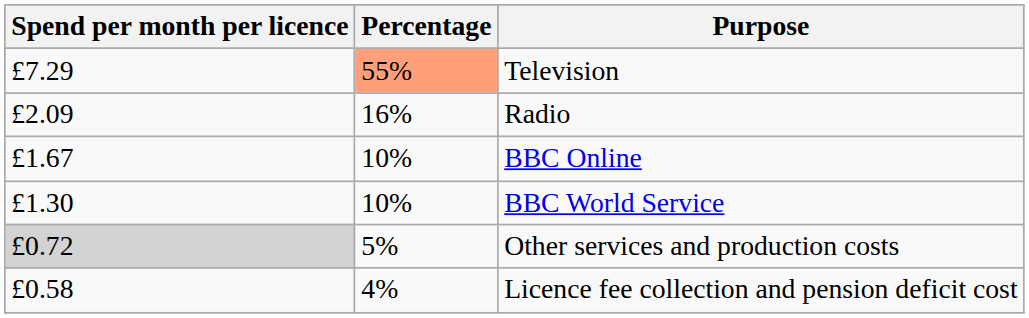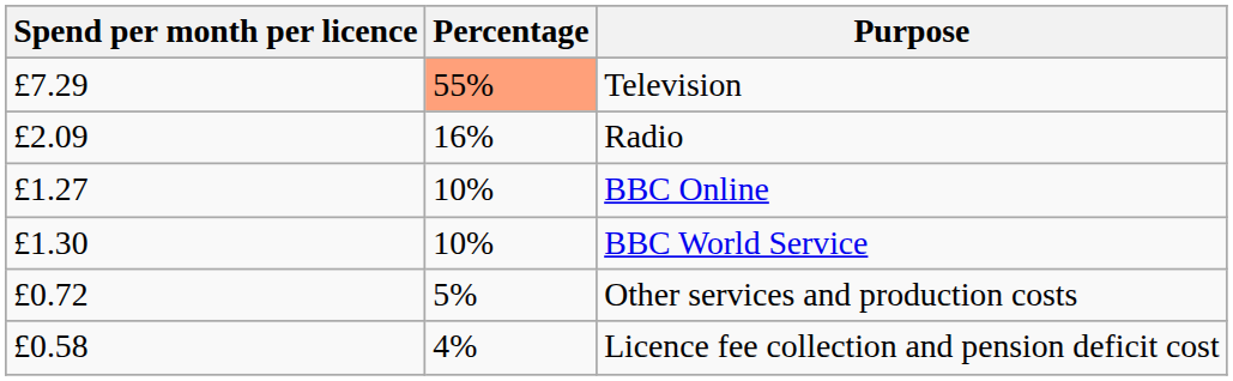BBC Online | Spend per month per licence: £1.67 -> £1.27
Other services and production costs | Spend per month per licence: lightgrey background -> no background
